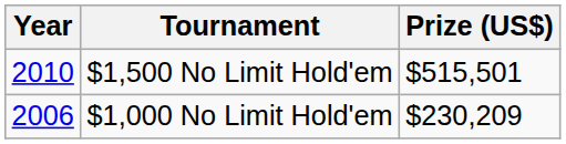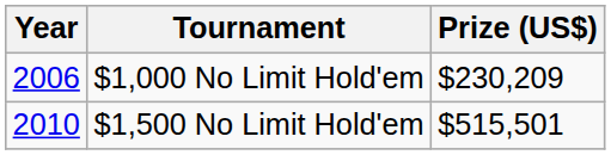rows swapped: $1,000 No Limit Hold'em <-> $1,500 No Limit Hold'em
